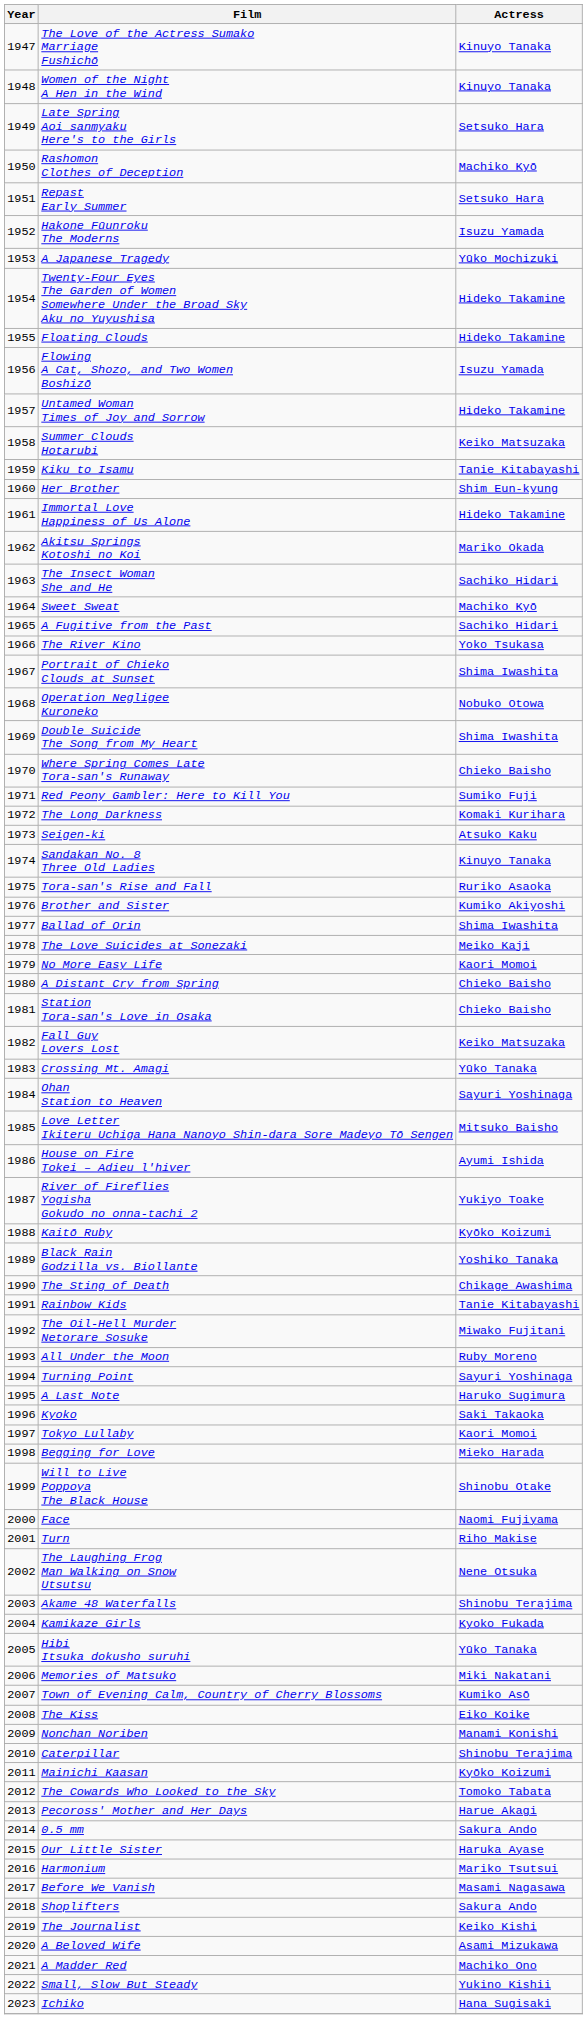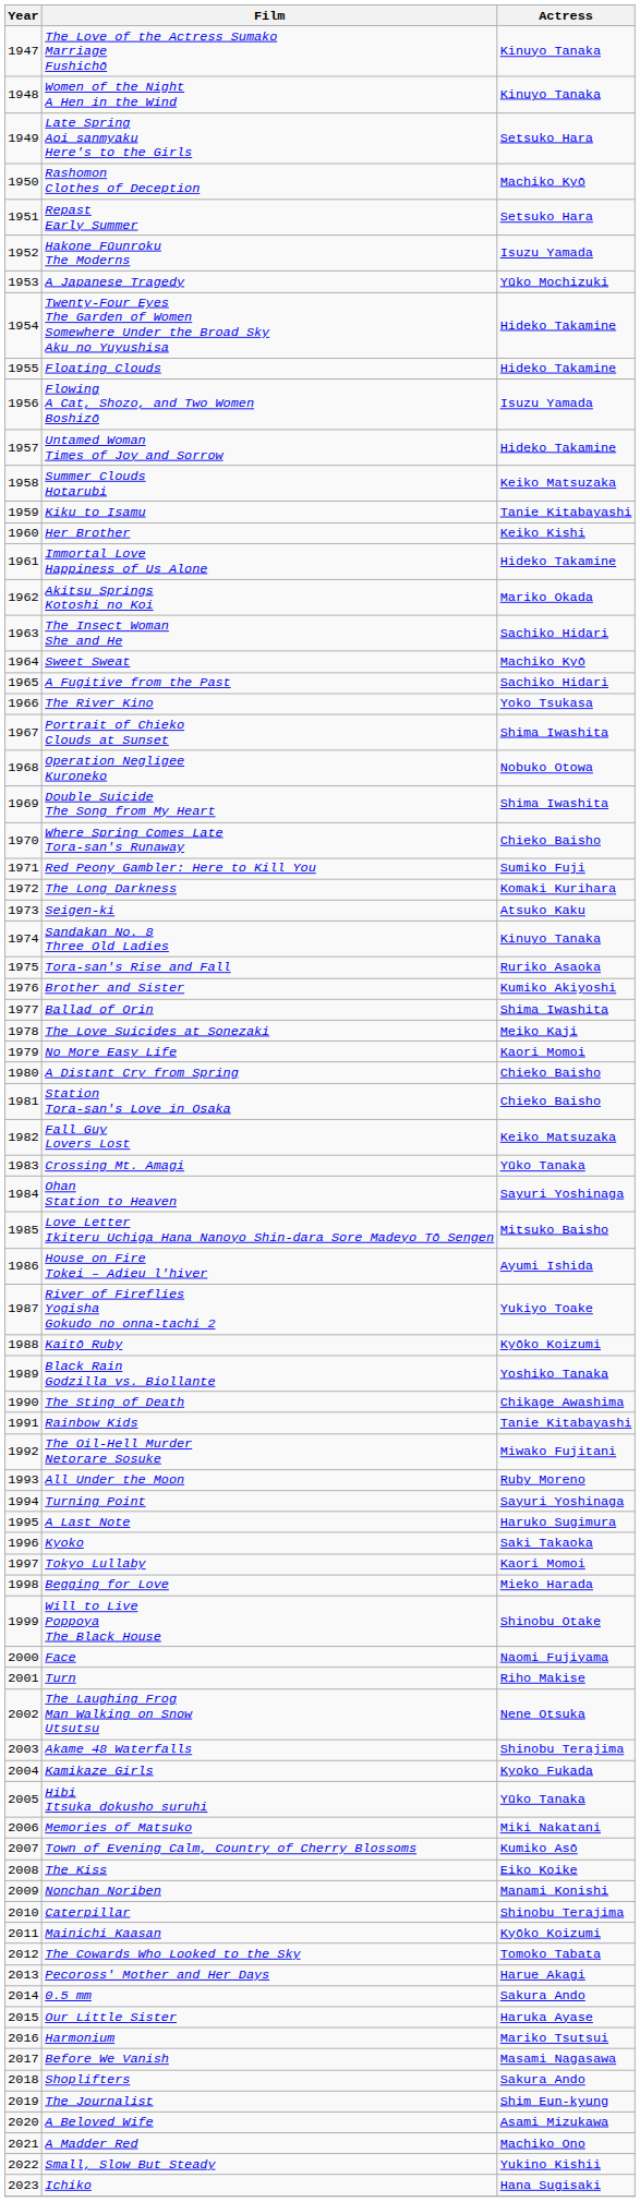Her Brother | Actress: Shim Eun-kyung -> Keiko Kishi
The Journalist | Actress: Keiko Kishi -> Shim Eun-kyung
